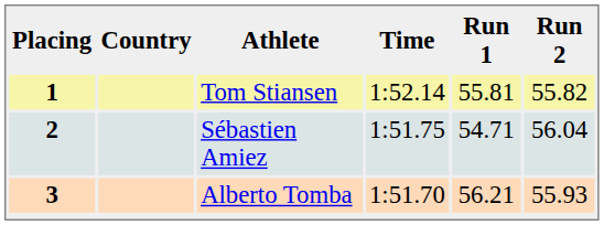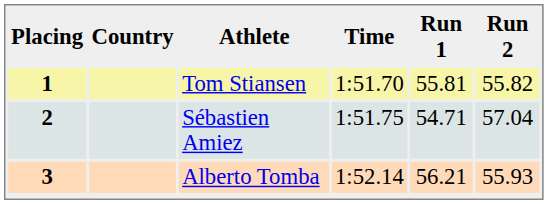1 | Time: 1:52.14 -> 1:51.70
2 | Run 2: 56.04 -> 57.04
3 | Time: 1:51.70 -> 1:52.14
